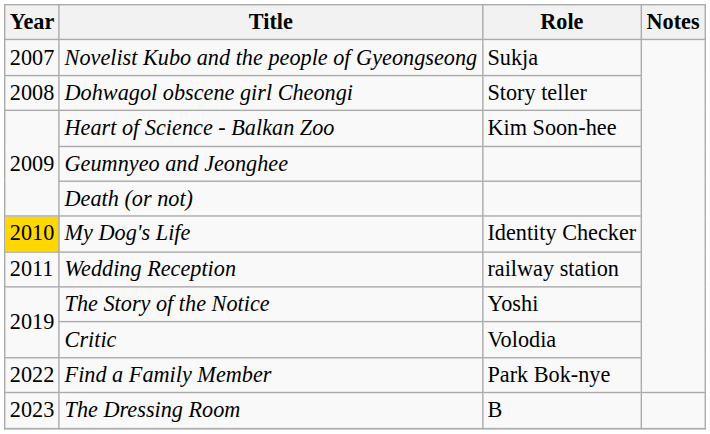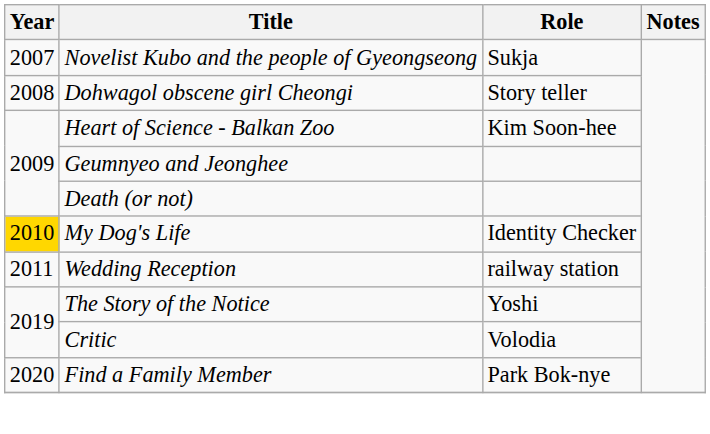Find a Family Member | Year: 2022 -> 2020
- row: 2023 | The Dressing Room | B
